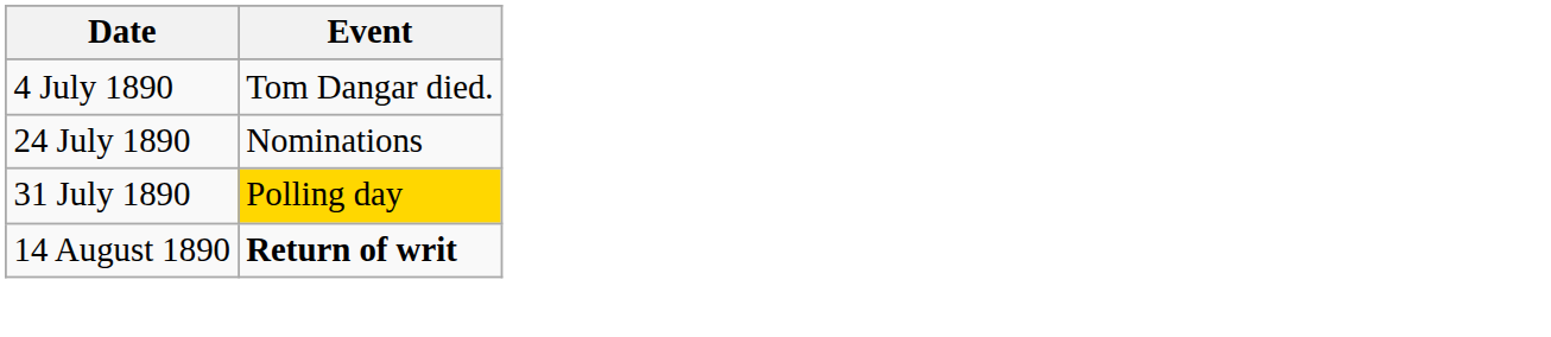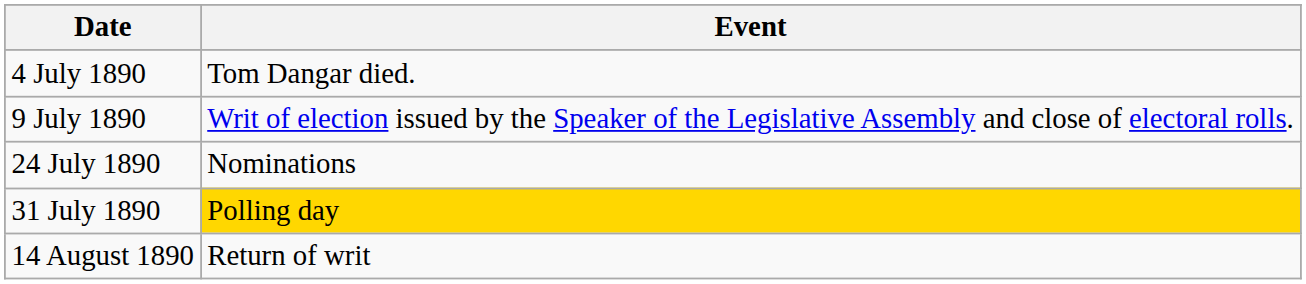+ row: 9 July 1890 | Writ of election issued by the Speaker of the Legislative Assembly and close of electoral rolls.
14 August 1890 | Event: bold -> normal
